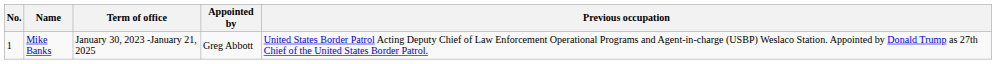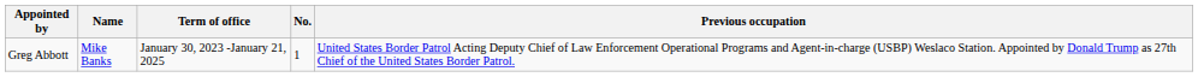columns swapped: No. <-> Appointed by
